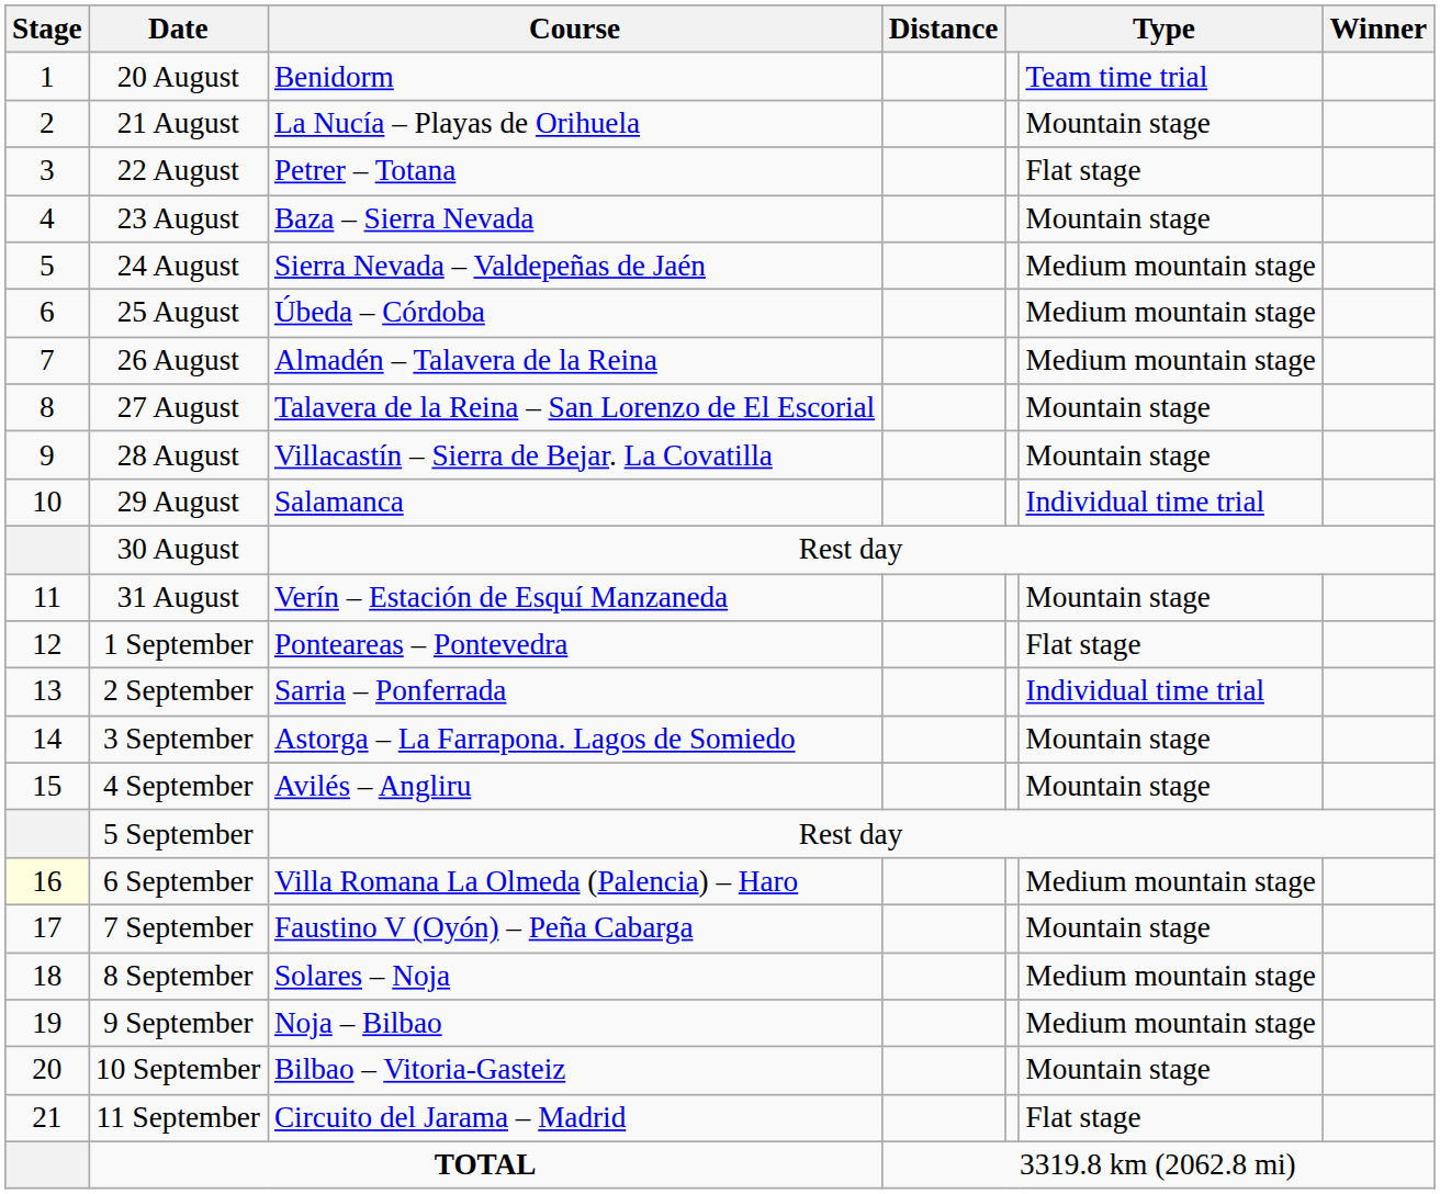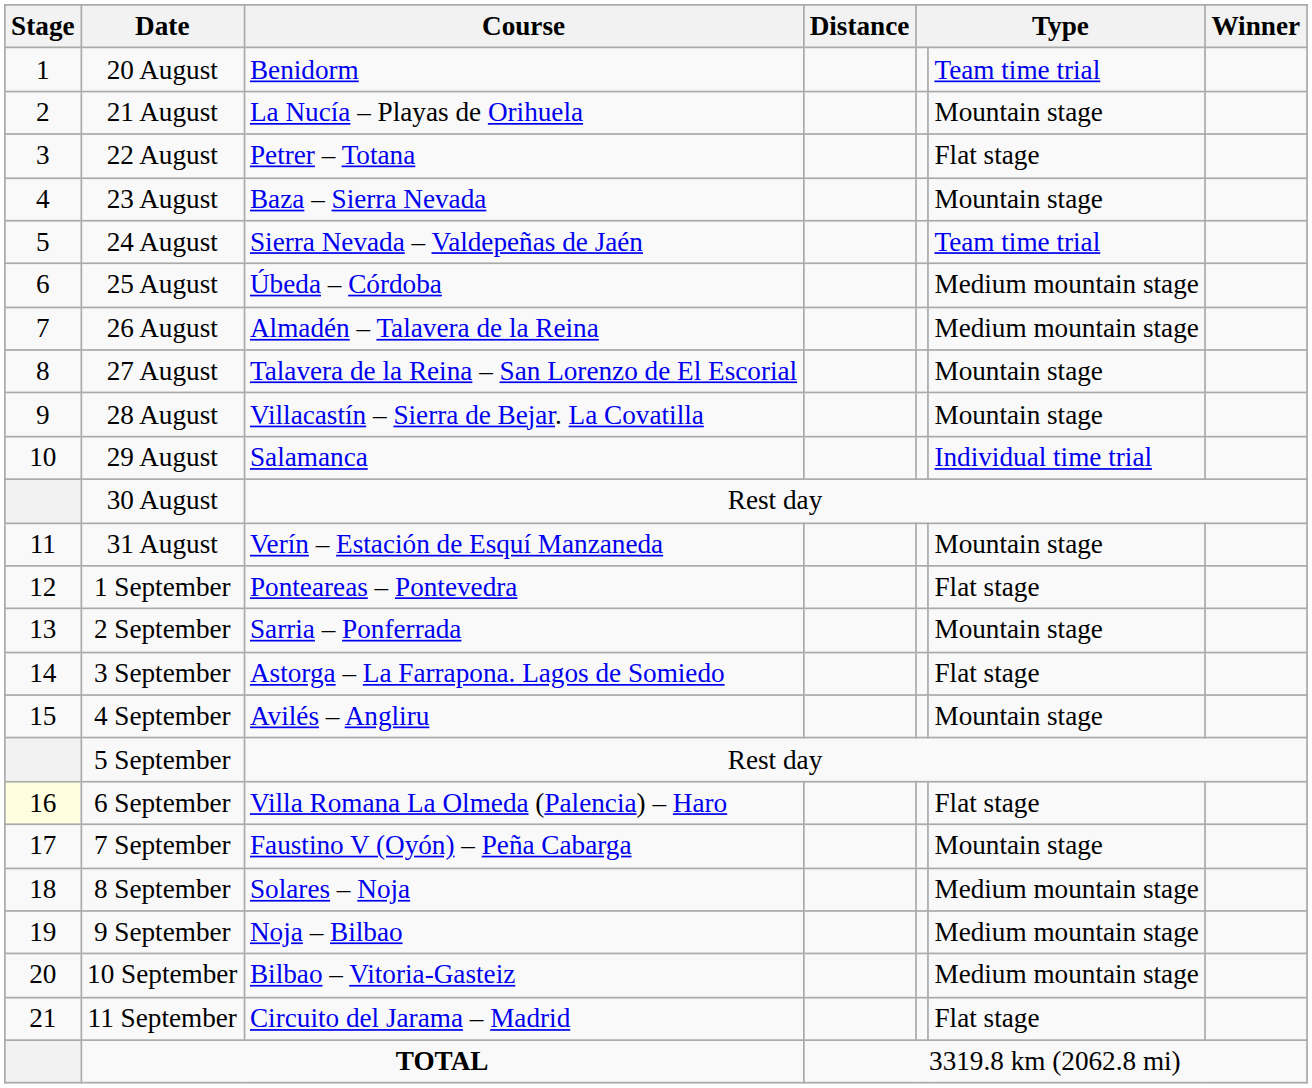24 August | column 6: Medium mountain stage -> Team time trial
2 September | column 6: Individual time trial -> Mountain stage
3 September | column 6: Mountain stage -> Flat stage
6 September | column 6: Medium mountain stage -> Flat stage
10 September | column 6: Mountain stage -> Medium mountain stage
